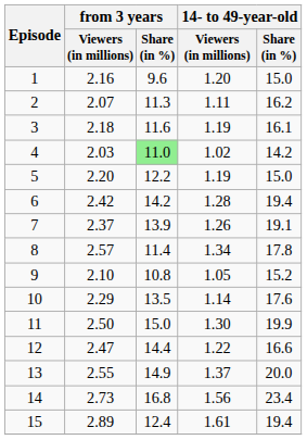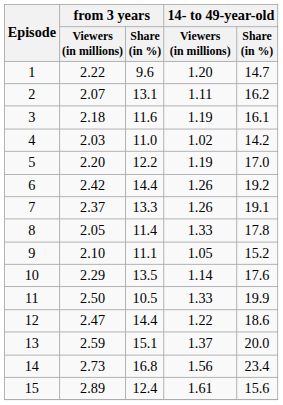1 | from 3 years / Viewers (in millions): 2.16 -> 2.22
1 | 14- to 49-year-old / Share (in %): 15.0 -> 14.7
2 | from 3 years / Share (in %): 11.3 -> 13.1
4 | from 3 years / Share (in %): lightgreen background -> no background
5 | 14- to 49-year-old / Share (in %): 15.0 -> 17.0
6 | from 3 years / Share (in %): 14.2 -> 14.4
6 | 14- to 49-year-old / Viewers (in millions): 1.28 -> 1.26
6 | 14- to 49-year-old / Share (in %): 19.4 -> 19.2
7 | from 3 years / Share (in %): 13.9 -> 13.3
8 | from 3 years / Viewers (in millions): 2.57 -> 2.05
8 | 14- to 49-year-old / Viewers (in millions): 1.34 -> 1.33
9 | from 3 years / Share (in %): 10.8 -> 11.1
11 | from 3 years / Share (in %): 15.0 -> 10.5
11 | 14- to 49-year-old / Viewers (in millions): 1.30 -> 1.33
12 | 14- to 49-year-old / Share (in %): 16.6 -> 18.6
13 | from 3 years / Viewers (in millions): 2.55 -> 2.59
13 | from 3 years / Share (in %): 14.9 -> 15.1
15 | 14- to 49-year-old / Share (in %): 19.4 -> 15.6
